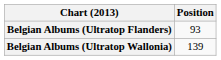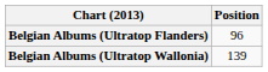Belgian Albums (Ultratop Flanders) | Position: 93 -> 96
